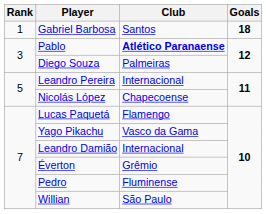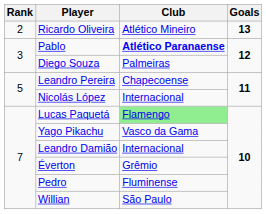- row: 1 | Gabriel Barbosa | Santos | 18
+ row: 2 | Ricardo Oliveira | Atlético Mineiro | 13
Leandro Pereira | Club: Internacional -> Chapecoense
Nicolás López | Club: Chapecoense -> Internacional
Lucas Paquetá | Club: no background -> lightgreen background
